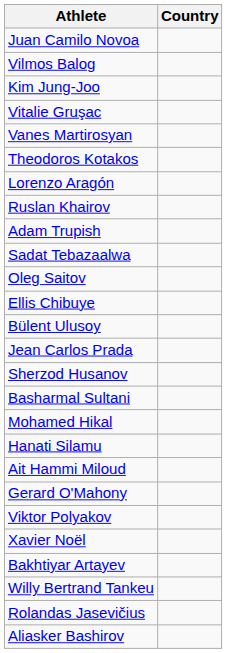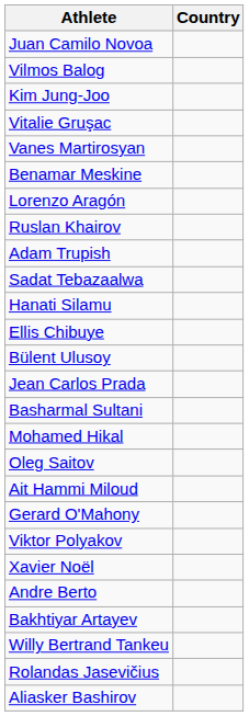+ row: Benamar Meskine
- row: Theodoros Kotakos
rows swapped: Hanati Silamu <-> Oleg Saitov
- row: Sherzod Husanov
+ row: Andre Berto
